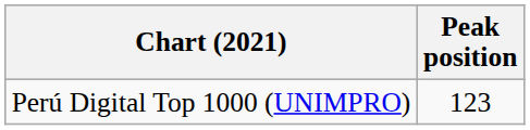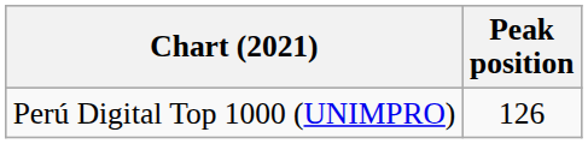Perú Digital Top 1000 (UNIMPRO) | Peak position: 123 -> 126
